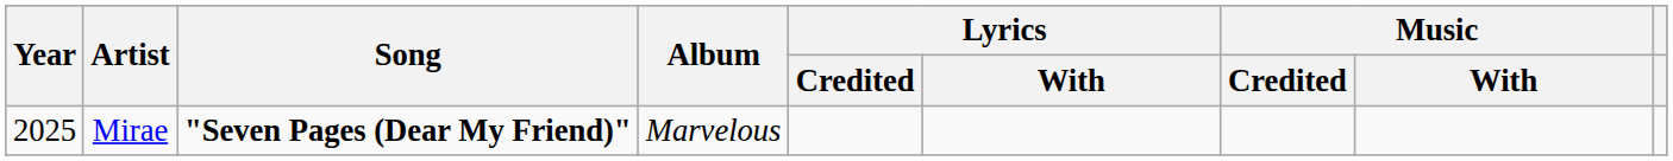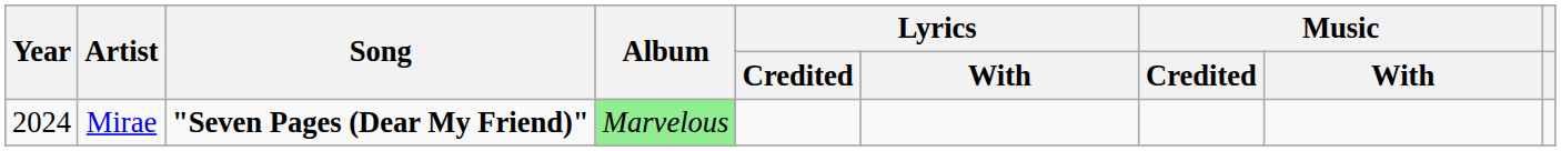Mirae | Year: 2025 -> 2024
Mirae | Album: no background -> lightgreen background
